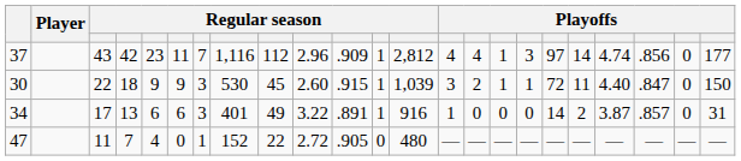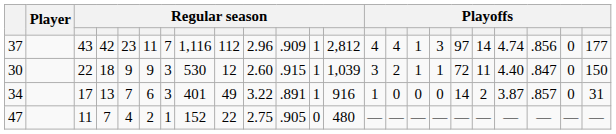30 | column 9: 45 -> 12
34 | column 5: 6 -> 7
47 | column 6: 0 -> 2
47 | column 10: 2.72 -> 2.75
